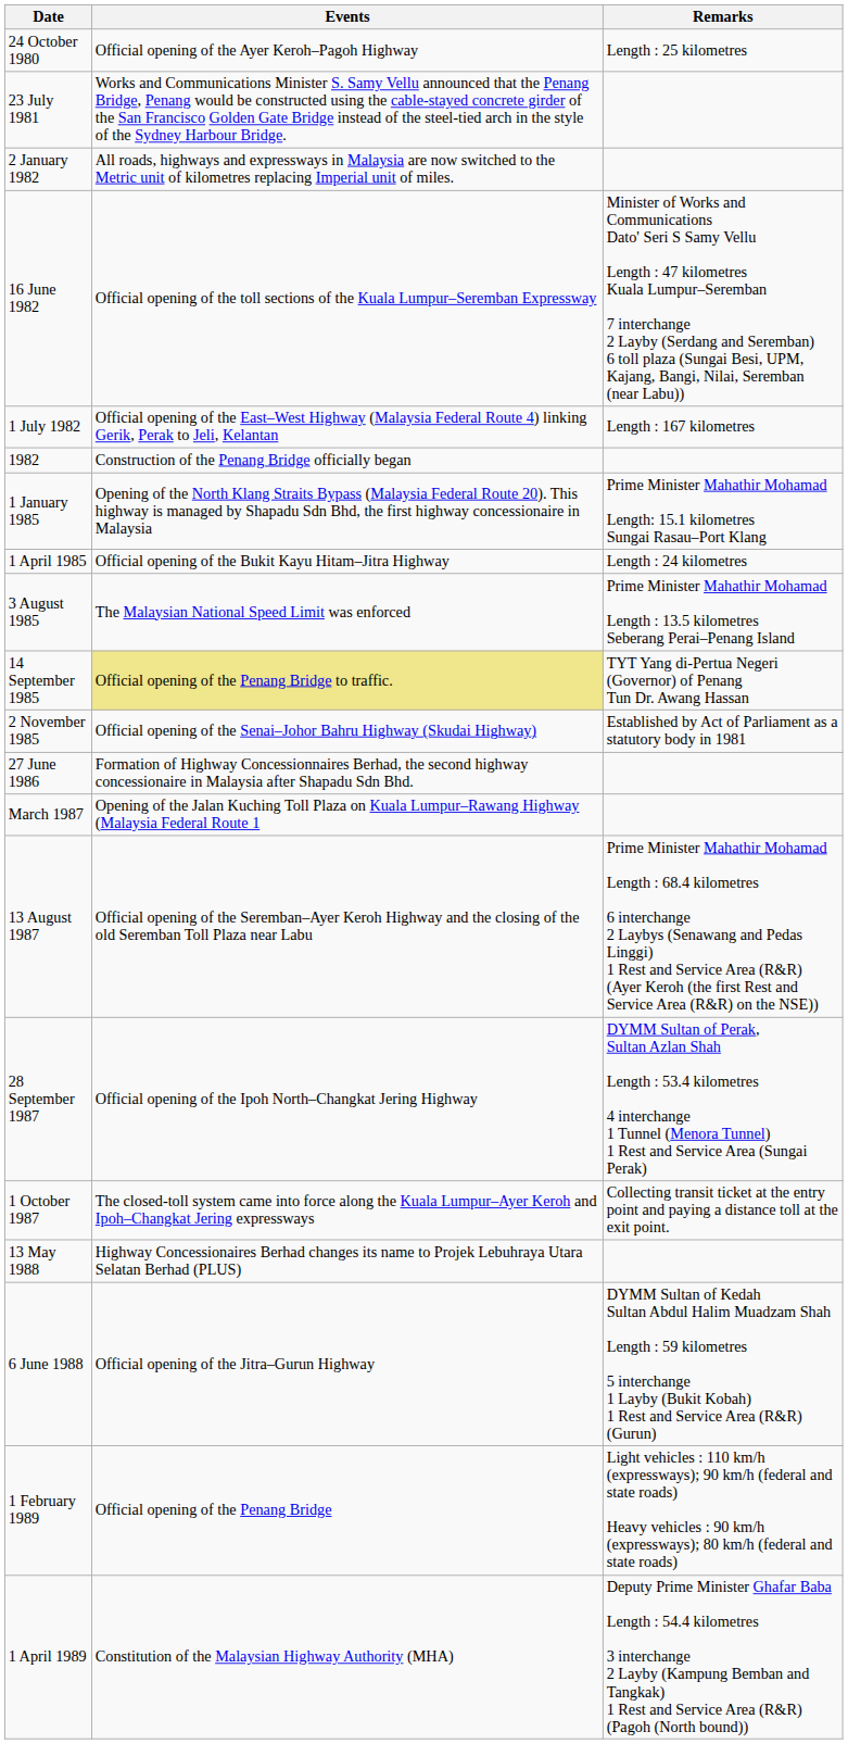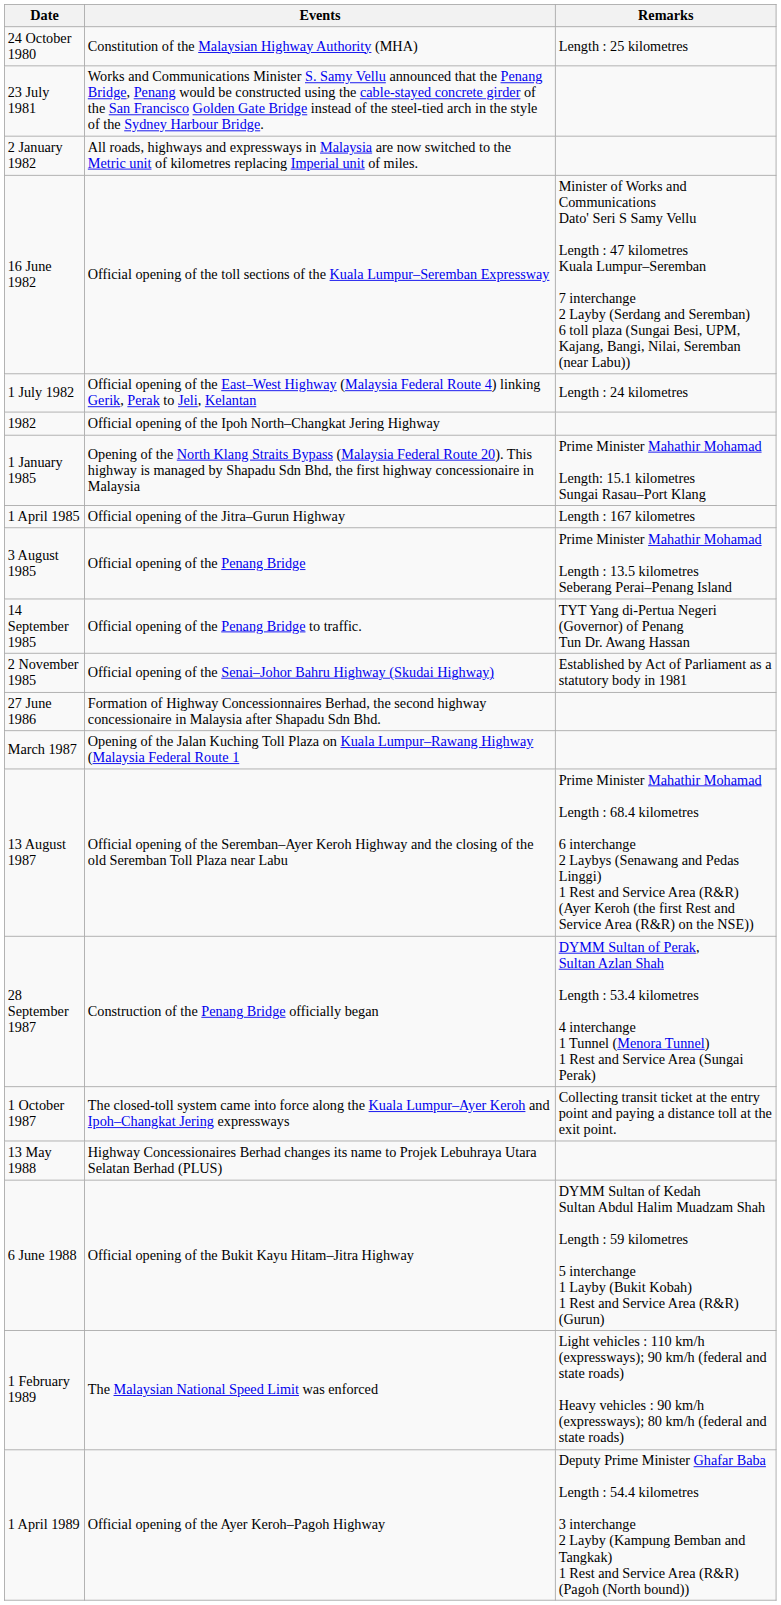24 October 1980 | Events: Official opening of the Ayer Keroh–Pagoh Highway -> Constitution of the Malaysian Highway Authority (MHA)
1 July 1982 | Remarks: Length : 167 kilometres -> Length : 24 kilometres
1982 | Events: Construction of the Penang Bridge officially began -> Official opening of the Ipoh North–Changkat Jering Highway
1 April 1985 | Events: Official opening of the Bukit Kayu Hitam–Jitra Highway -> Official opening of the Jitra–Gurun Highway
1 April 1985 | Remarks: Length : 24 kilometres -> Length : 167 kilometres
3 August 1985 | Events: The Malaysian National Speed Limit was enforced -> Official opening of the Penang Bridge
14 September 1985 | Events: khaki background -> no background
28 September 1987 | Events: Official opening of the Ipoh North–Changkat Jering Highway -> Construction of the Penang Bridge officially began
6 June 1988 | Events: Official opening of the Jitra–Gurun Highway -> Official opening of the Bukit Kayu Hitam–Jitra Highway
1 February 1989 | Events: Official opening of the Penang Bridge -> The Malaysian National Speed Limit was enforced
1 April 1989 | Events: Constitution of the Malaysian Highway Authority (MHA) -> Official opening of the Ayer Keroh–Pagoh Highway
